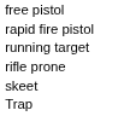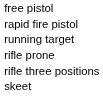+ row: rifle three positions
- row: Trap
